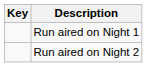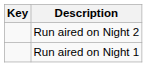rows swapped: Run aired on Night 1 <-> Run aired on Night 2
